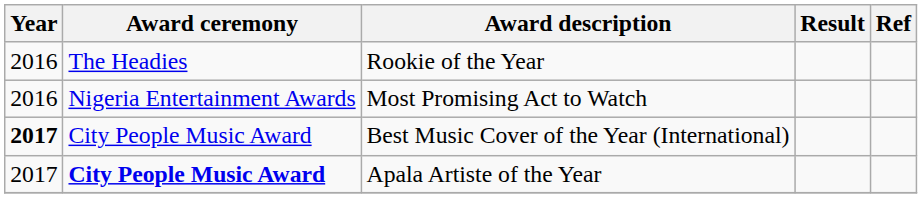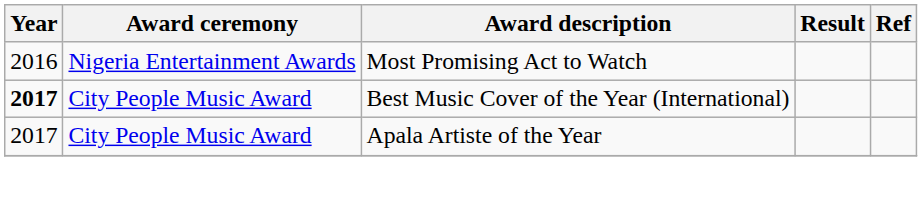- row: 2016 | The Headies | Rookie of the Year
Apala Artiste of the Year | Award ceremony: bold -> normal
